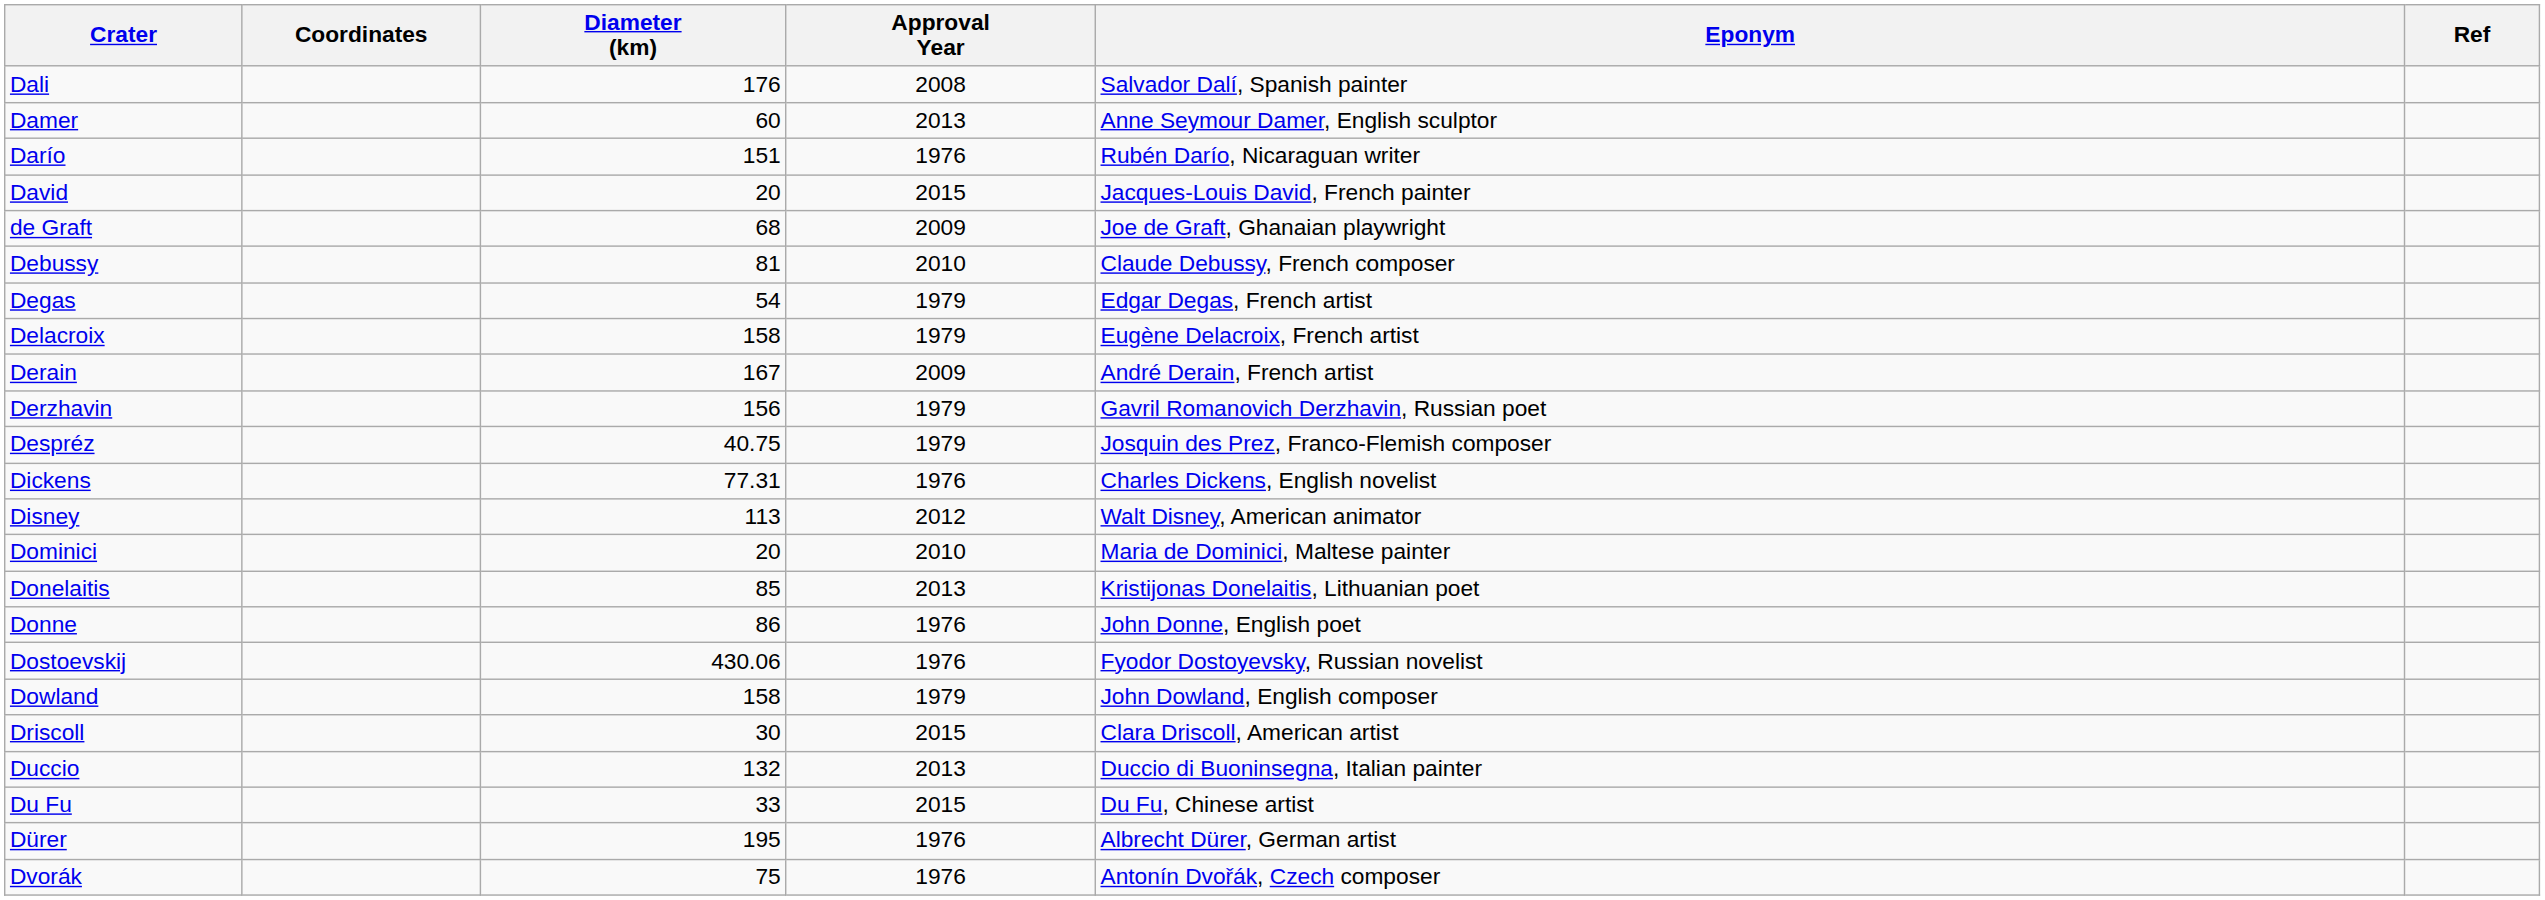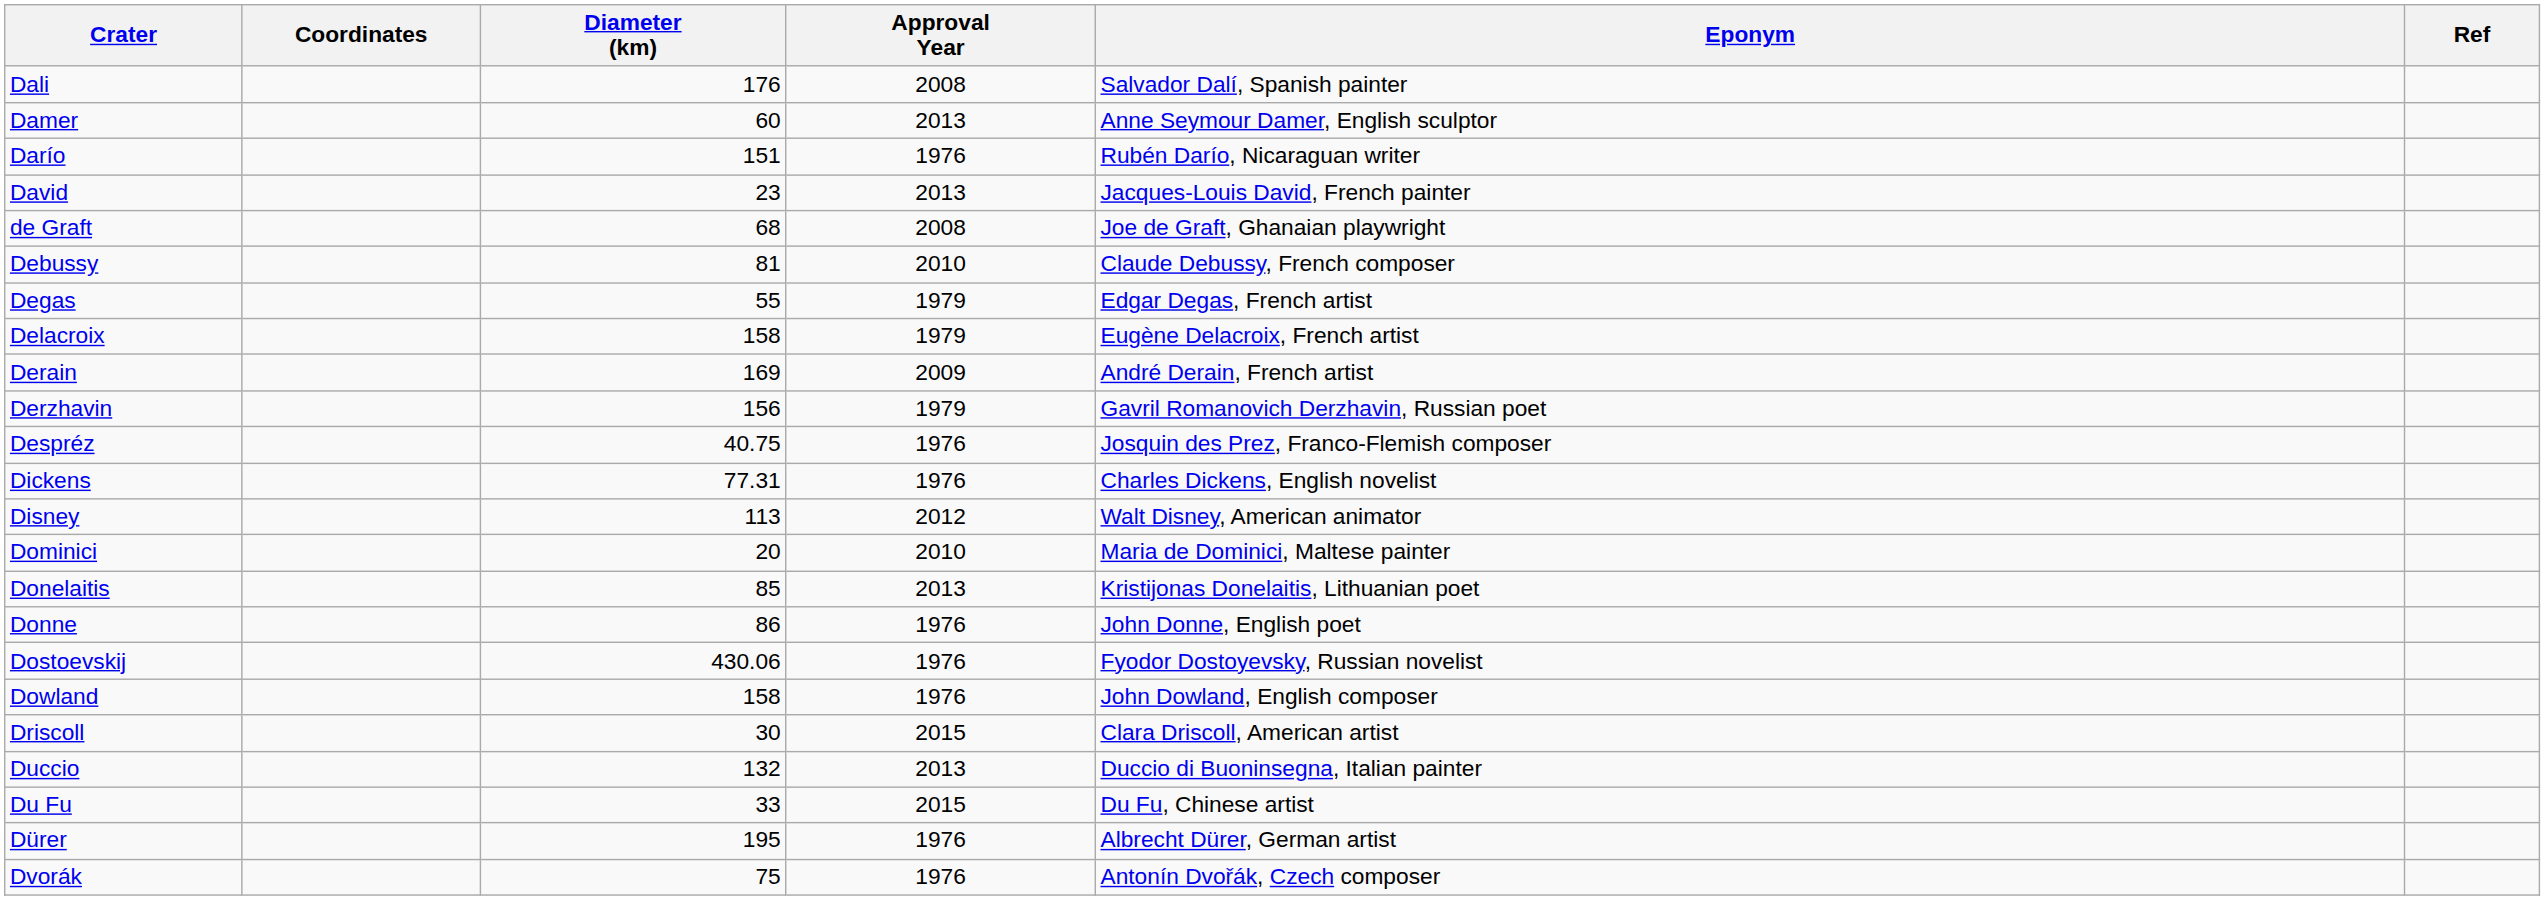David | Diameter (km): 20 -> 23
David | Approval Year: 2015 -> 2013
de Graft | Approval Year: 2009 -> 2008
Degas | Diameter (km): 54 -> 55
Derain | Diameter (km): 167 -> 169
Despréz | Approval Year: 1979 -> 1976
Dowland | Approval Year: 1979 -> 1976
